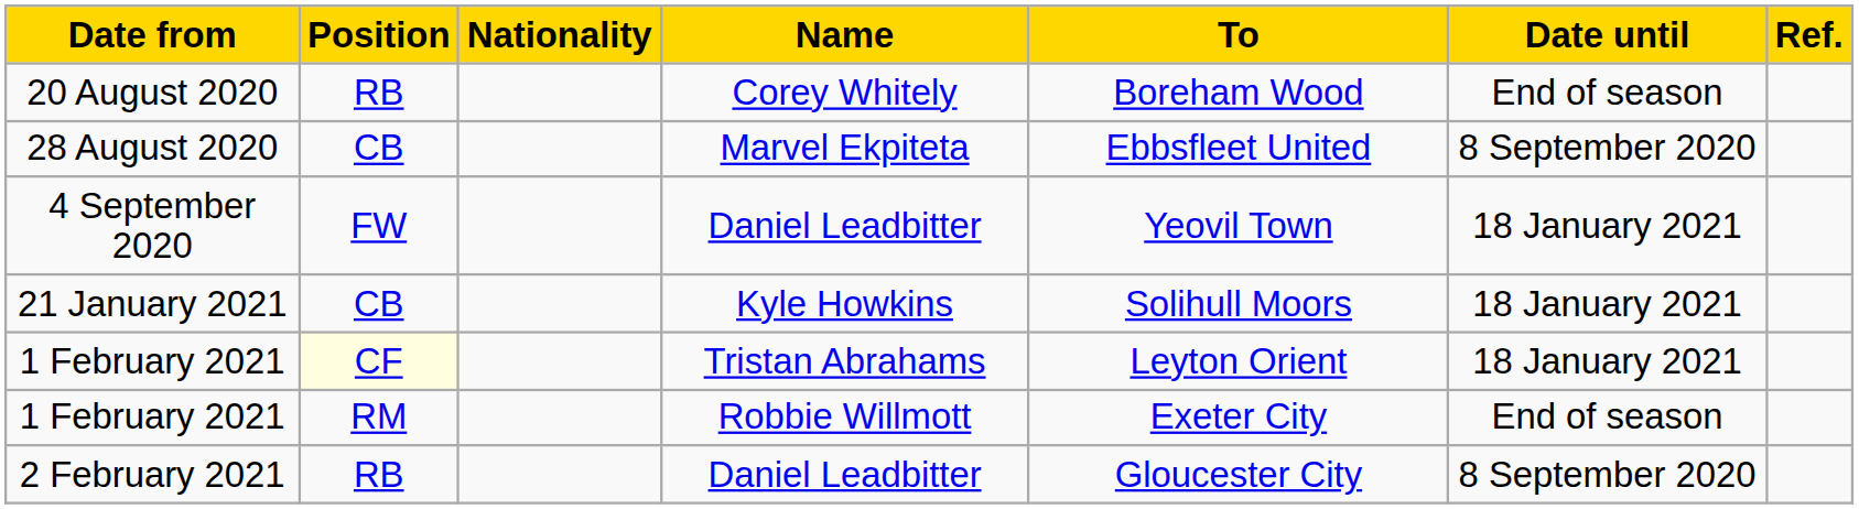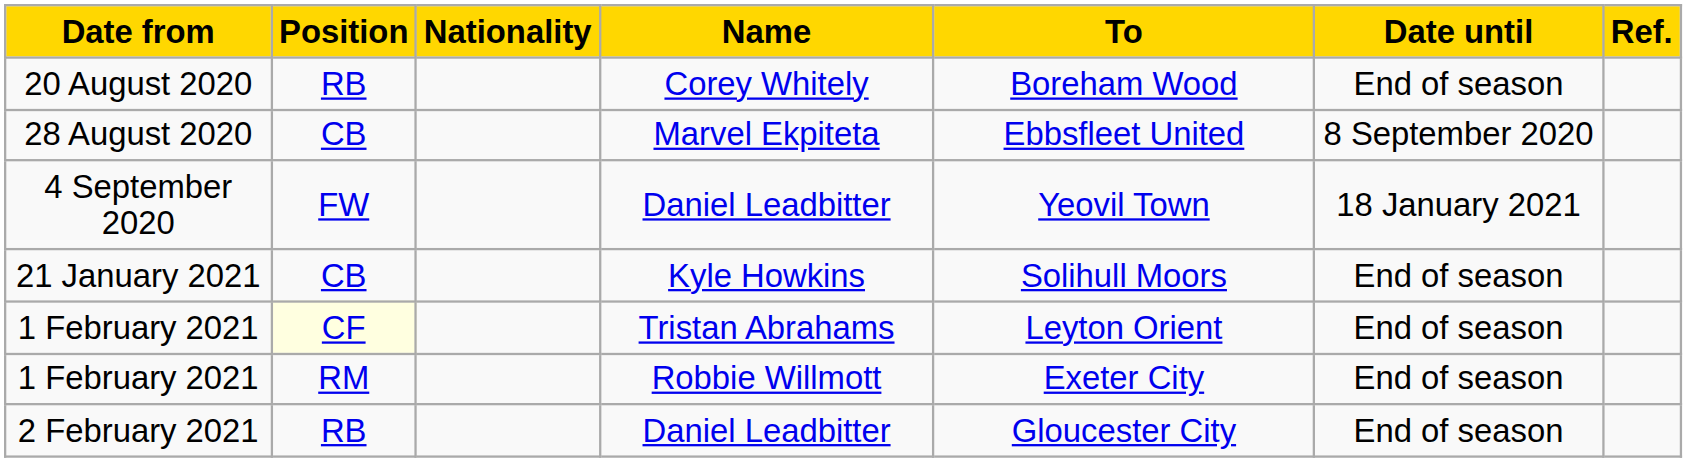21 January 2021 | Date until: 18 January 2021 -> End of season
1 February 2021 / Tristan Abrahams | Date until: 18 January 2021 -> End of season
2 February 2021 | Date until: 8 September 2020 -> End of season
